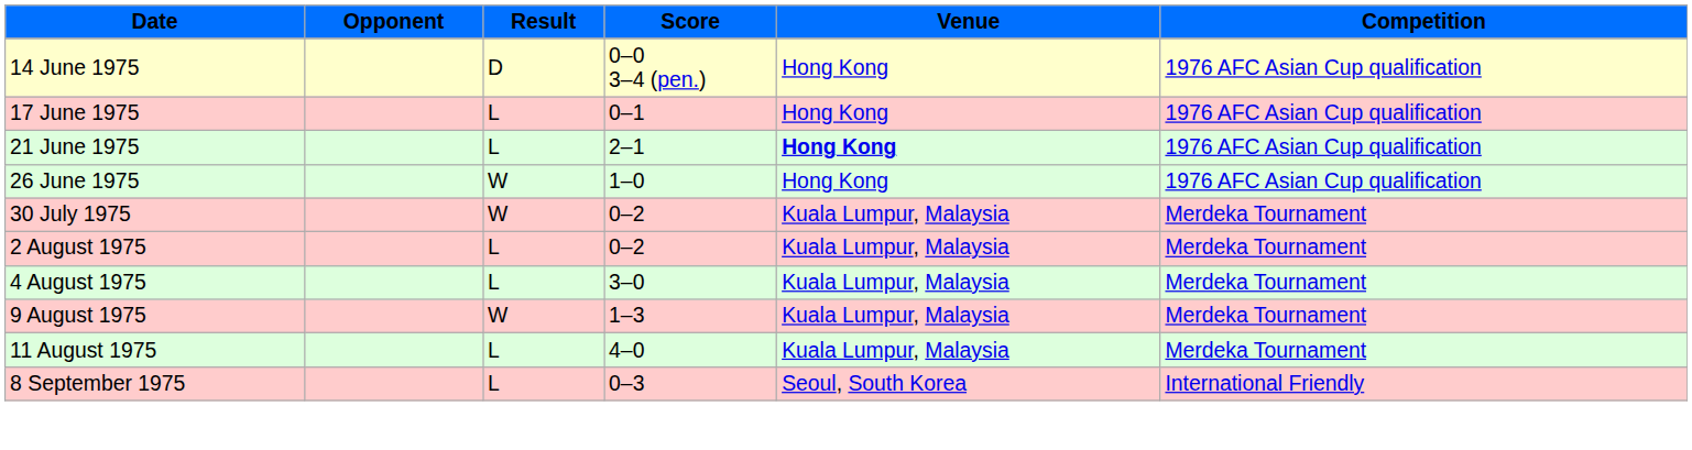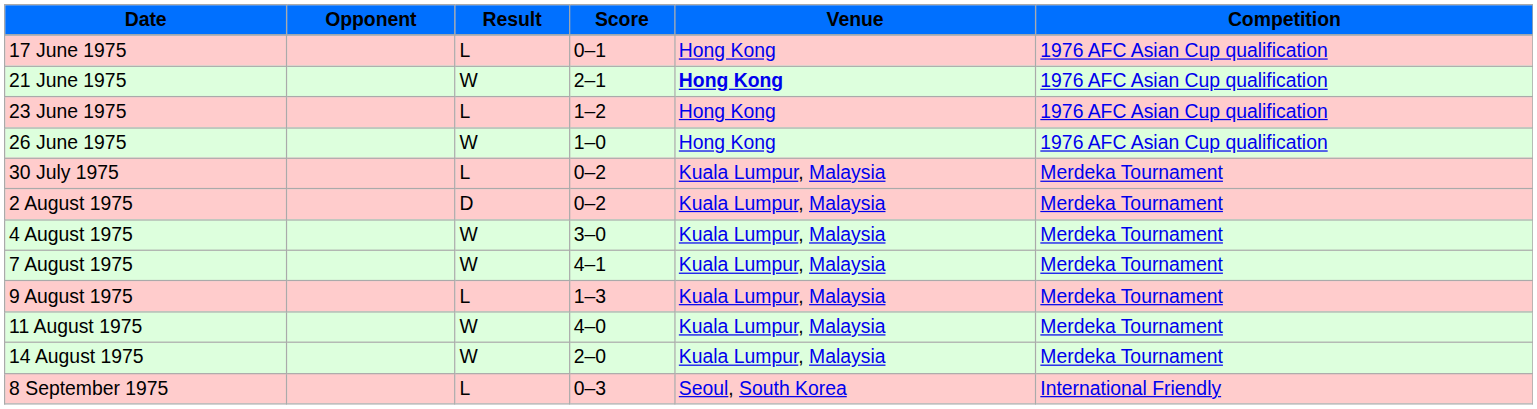- row: 14 June 1975 | D | 0–0 3–4 (pen.) | Hong Kong | 1976 AFC Asian Cup qualification
21 June 1975 | Result: L -> W
+ row: 23 June 1975 | L | 1–2 | Hong Kong | 1976 AFC Asian Cup qualification
30 July 1975 | Result: W -> L
2 August 1975 | Result: L -> D
4 August 1975 | Result: L -> W
+ row: 7 August 1975 | W | 4–1 | Kuala Lumpur, Malaysia | Merdeka Tournament
9 August 1975 | Result: W -> L
11 August 1975 | Result: L -> W
+ row: 14 August 1975 | W | 2–0 | Kuala Lumpur, Malaysia | Merdeka Tournament
